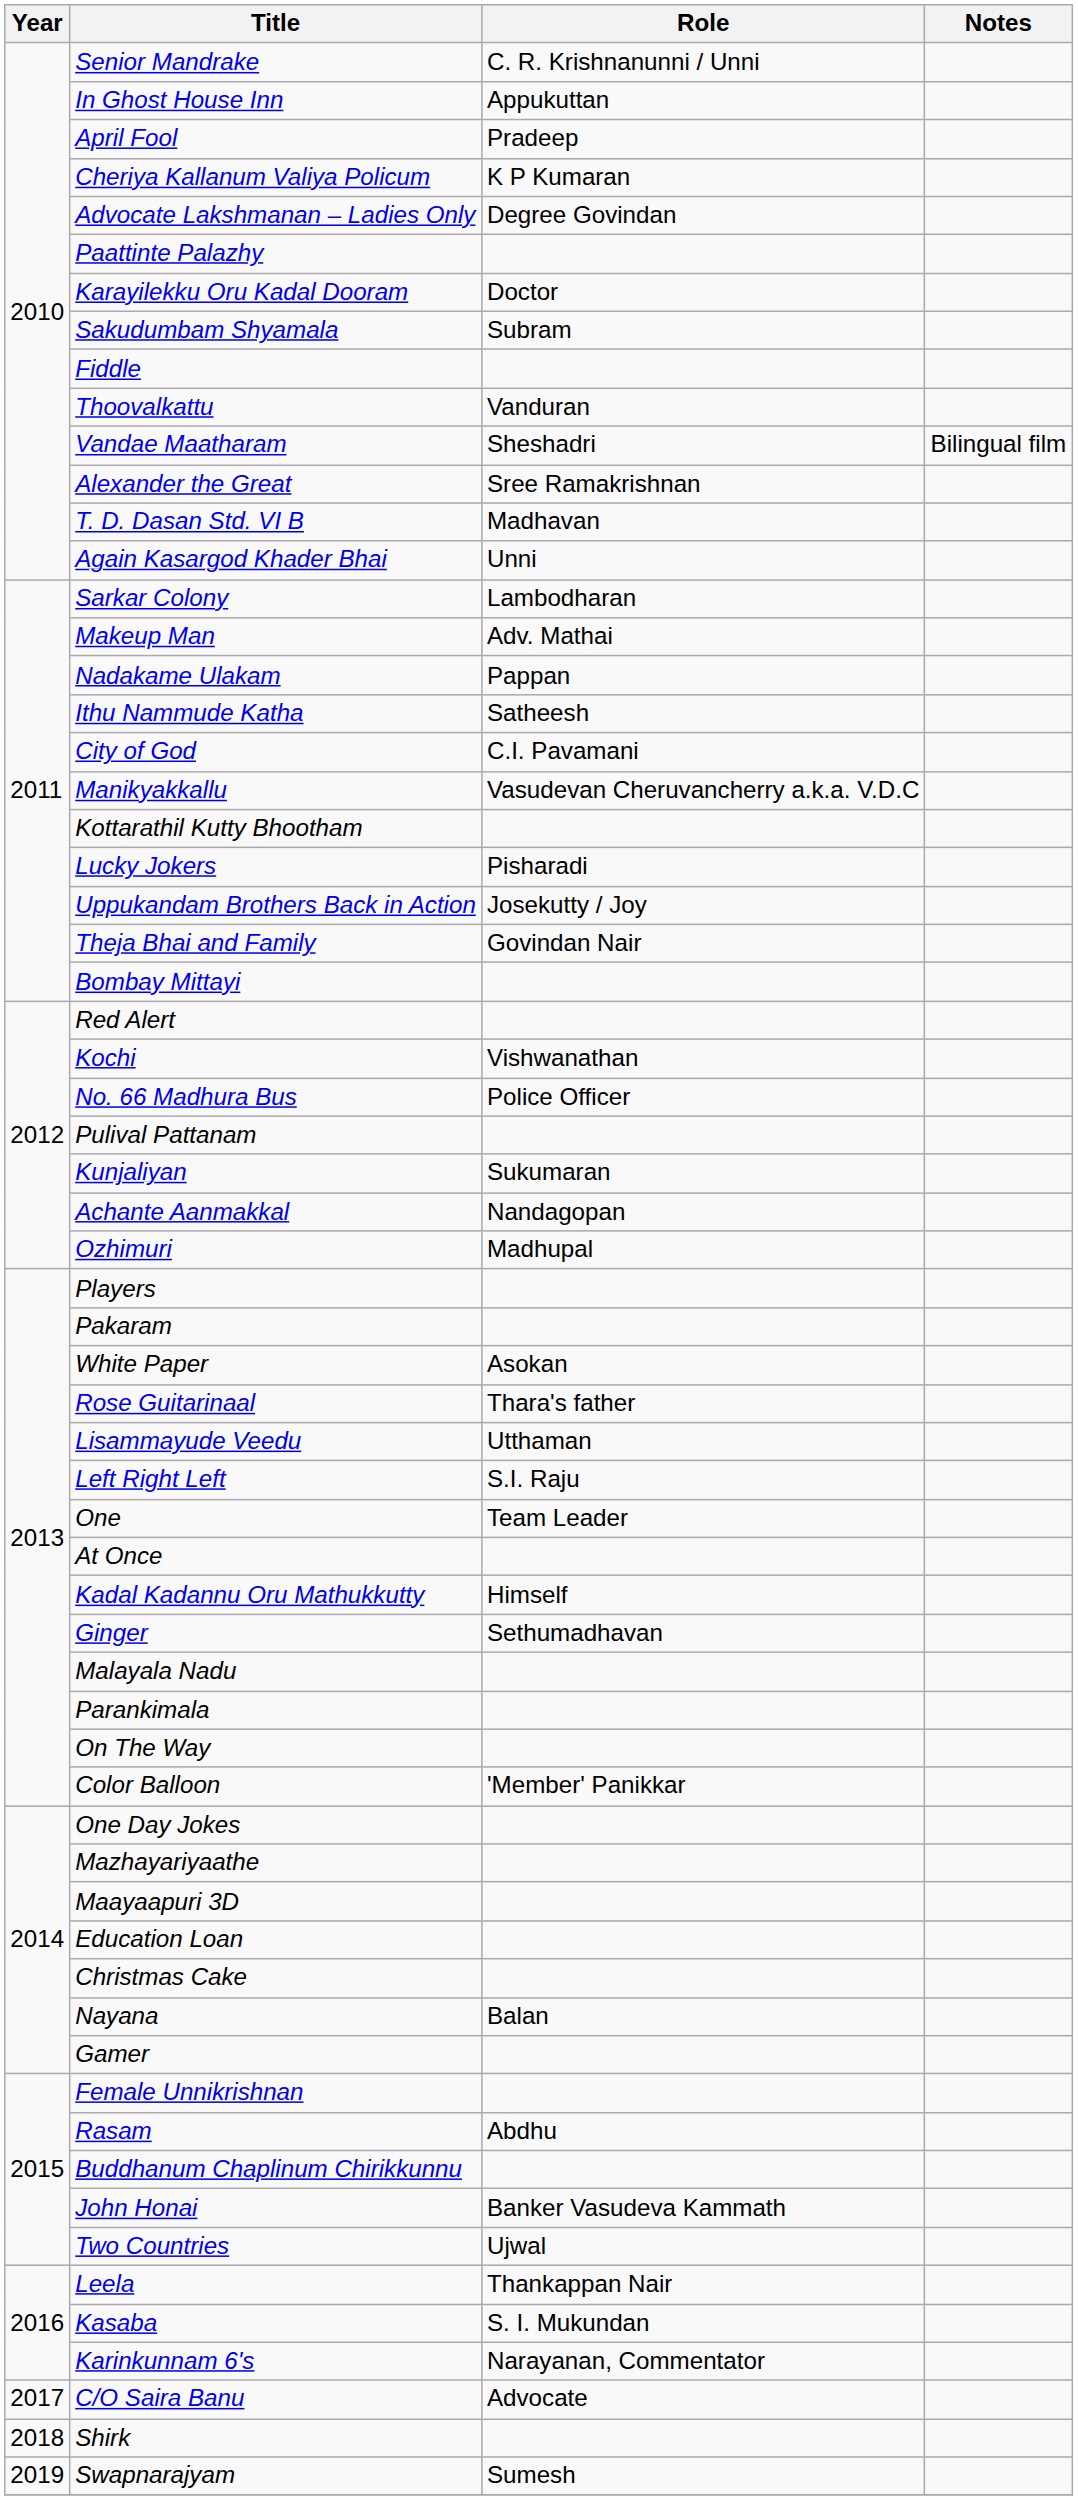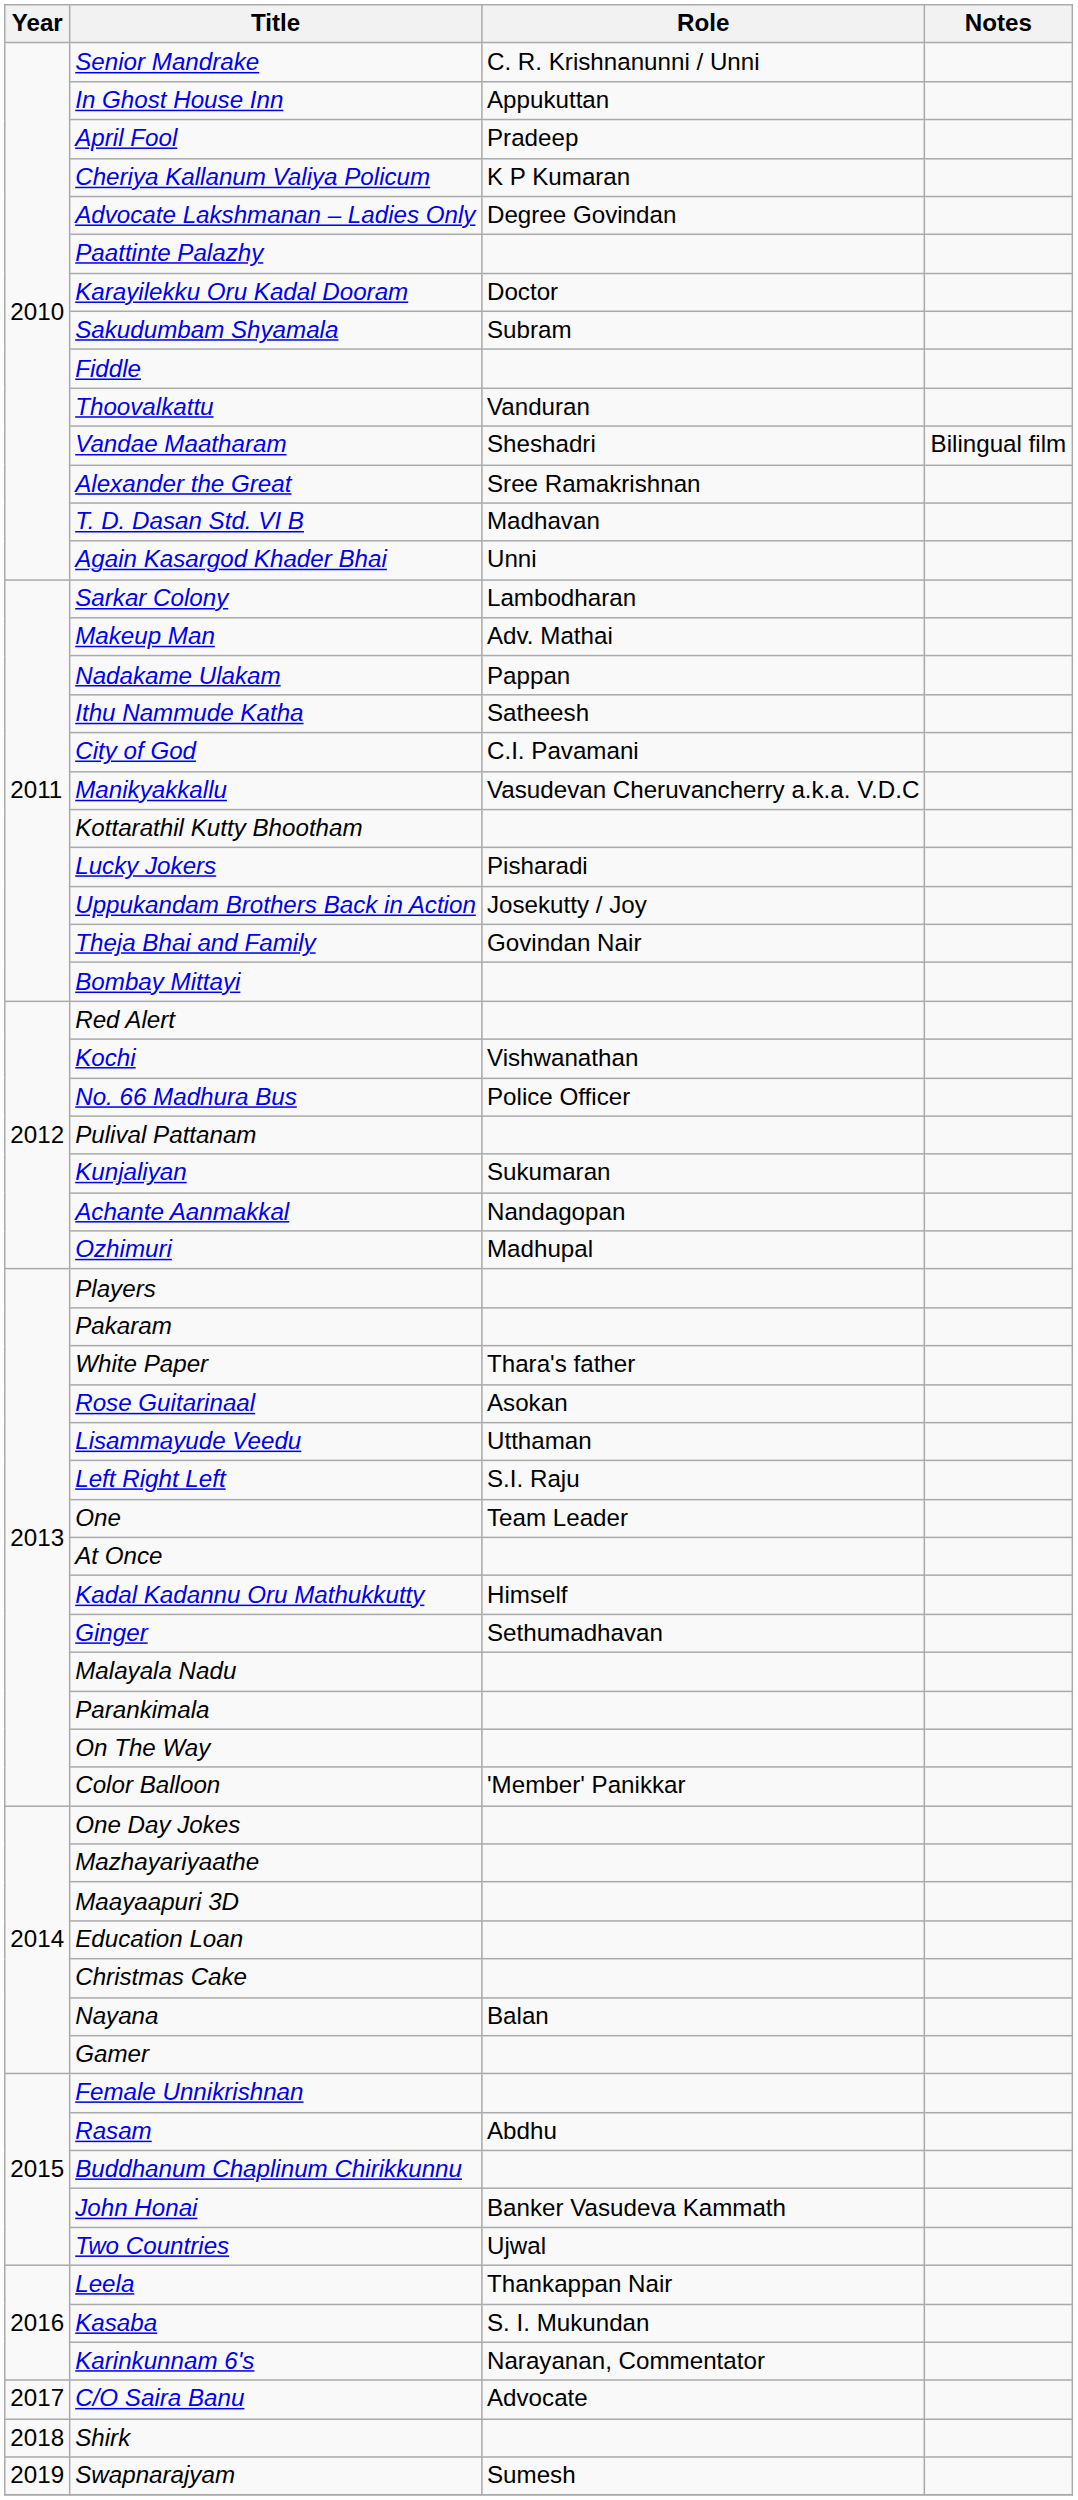White Paper | Role: Asokan -> Thara's father
Rose Guitarinaal | Role: Thara's father -> Asokan
